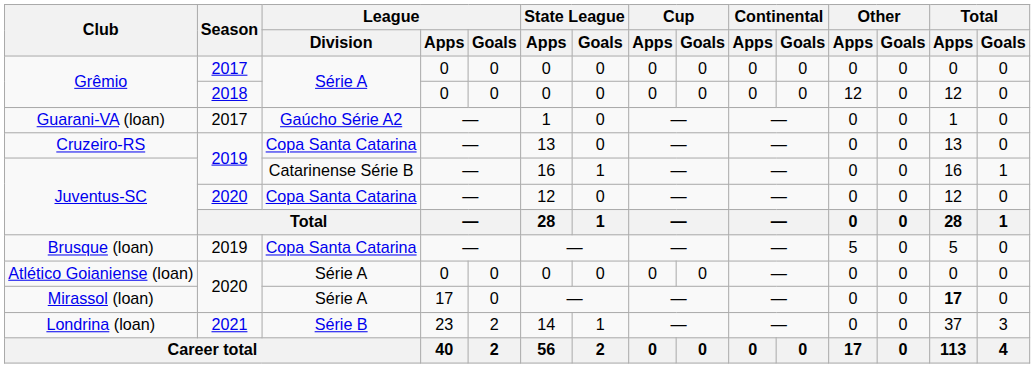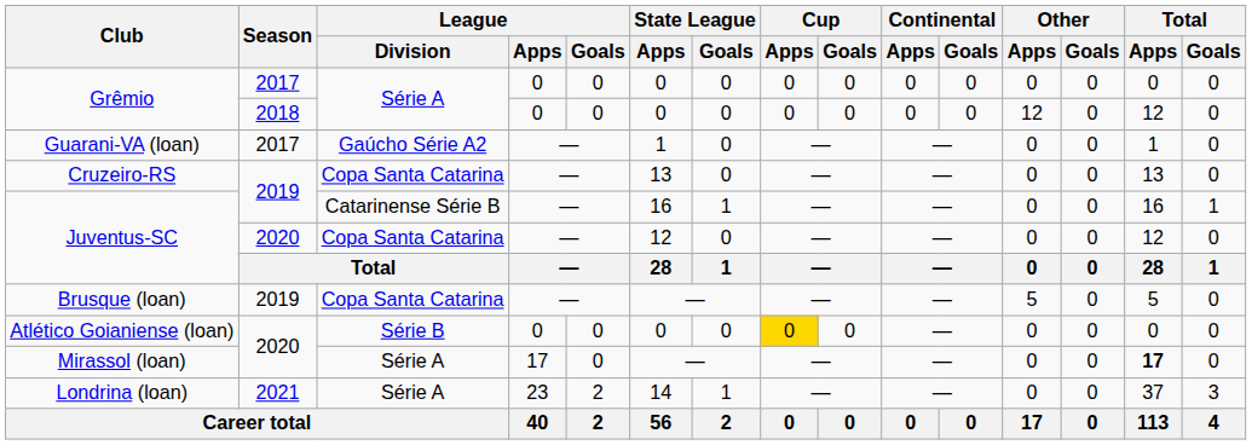Atlético Goianiense (loan) | League / Division: Série A -> Série B
Atlético Goianiense (loan) | Cup / Apps: no background -> gold background
Londrina (loan) | League / Division: Série B -> Série A
